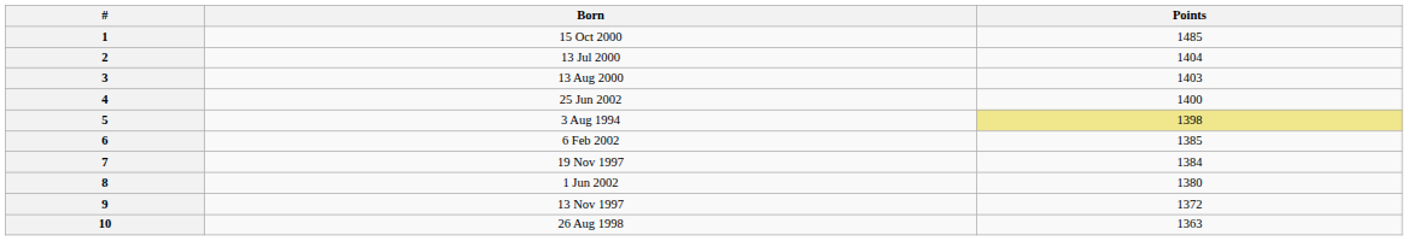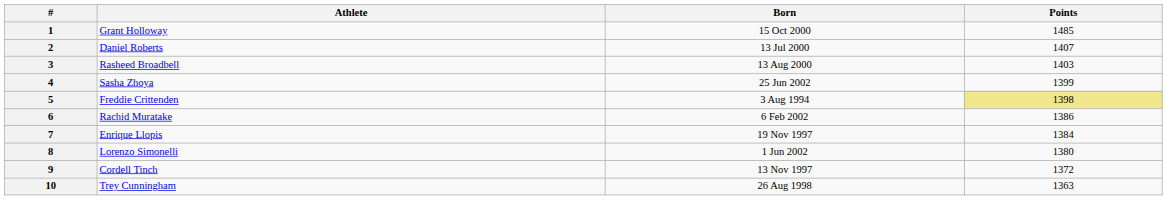+ column: Athlete | Grant Holloway | Daniel Roberts | Rasheed Broadbell | Sasha Zhoya | Freddie Crittenden | Rachid Muratake | Enrique Llopis | Lorenzo Simonelli | Cordell Tinch | Trey Cunningham
2 | Points: 1404 -> 1407
4 | Points: 1400 -> 1399
6 | Points: 1385 -> 1386
